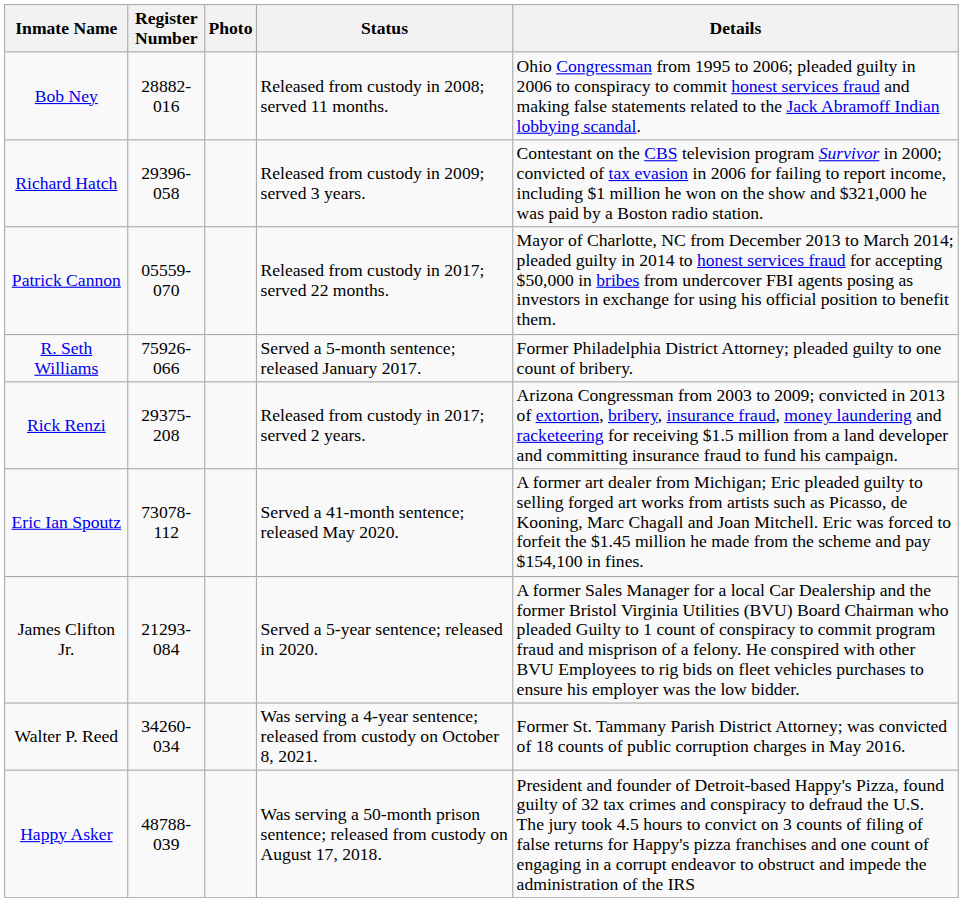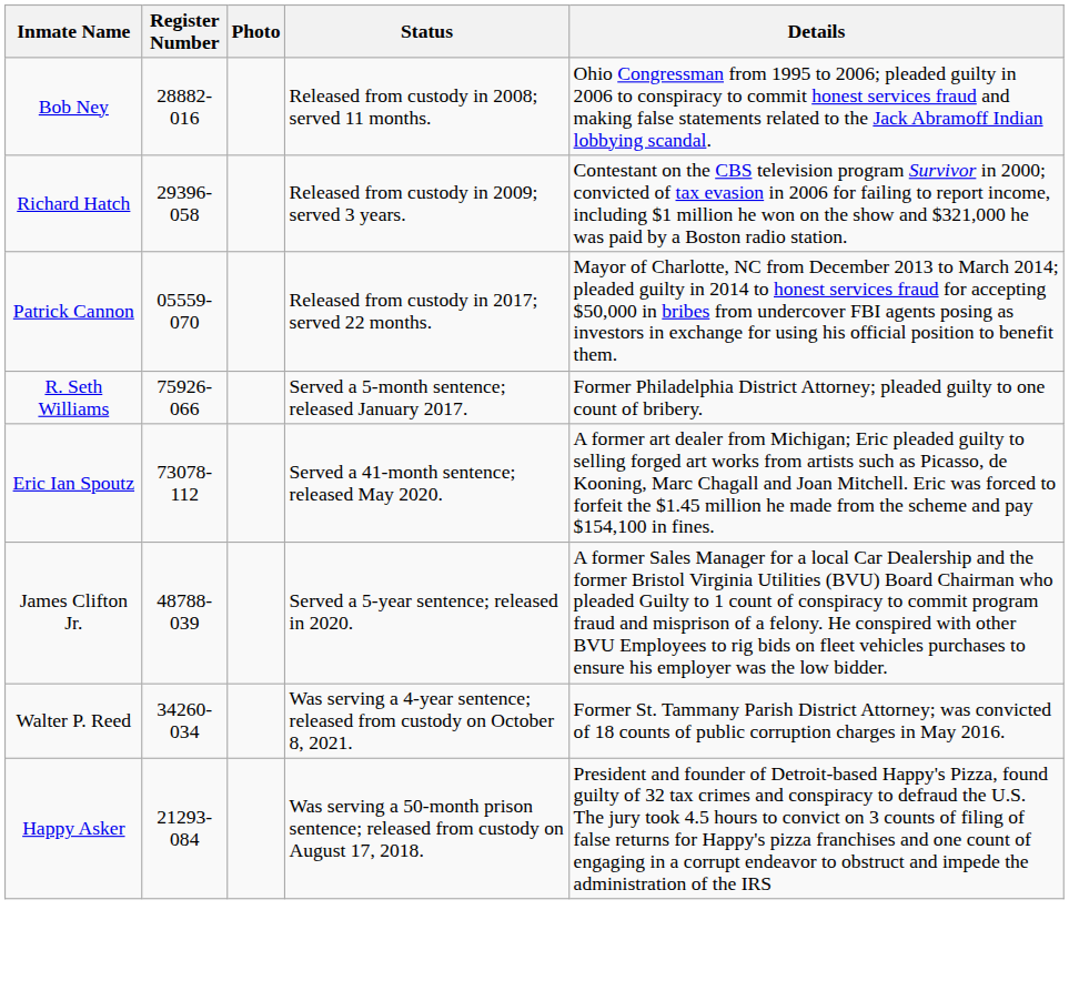- row: Rick Renzi | 29375-208 | Released from custody in 2017; served 2 years. | Arizona Congressman from 2003 to 2009; convicted in 2013 of extortion, bribery, insurance fraud, money laundering and racketeering for receiving $1.5 million from a land developer and committing insurance fraud to fund his campaign.
James Clifton Jr. | Register Number: 21293-084 -> 48788-039
Happy Asker | Register Number: 48788-039 -> 21293-084
